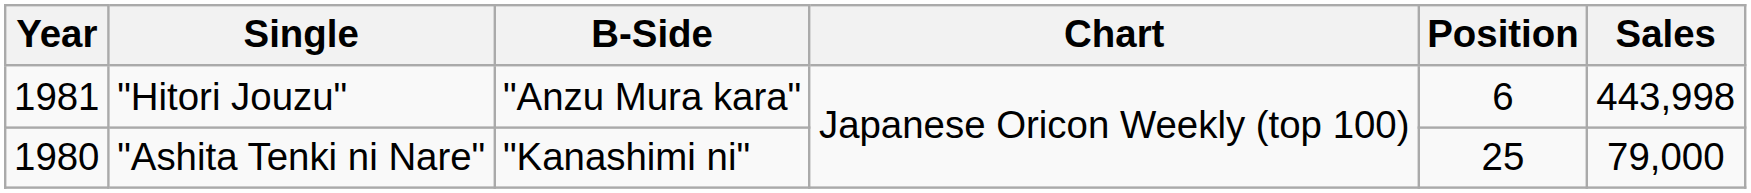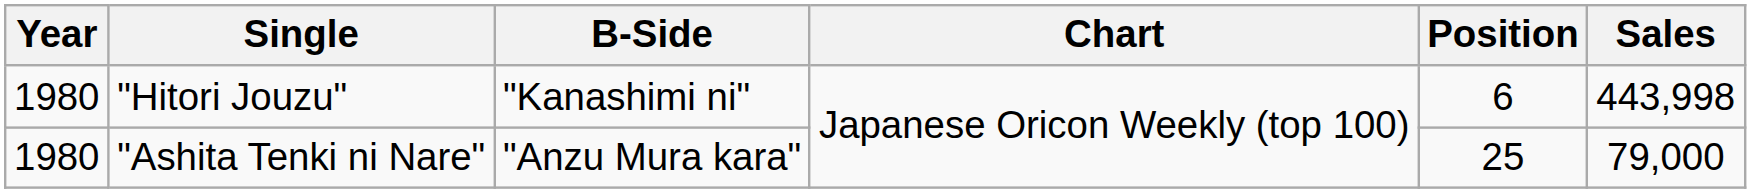"Hitori Jouzu" | Year: 1981 -> 1980
"Hitori Jouzu" | B-Side: "Anzu Mura kara" -> "Kanashimi ni"
"Ashita Tenki ni Nare" | B-Side: "Kanashimi ni" -> "Anzu Mura kara"
